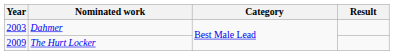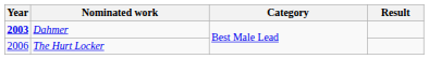Dahmer | Year: normal -> bold
The Hurt Locker | Year: 2009 -> 2006
